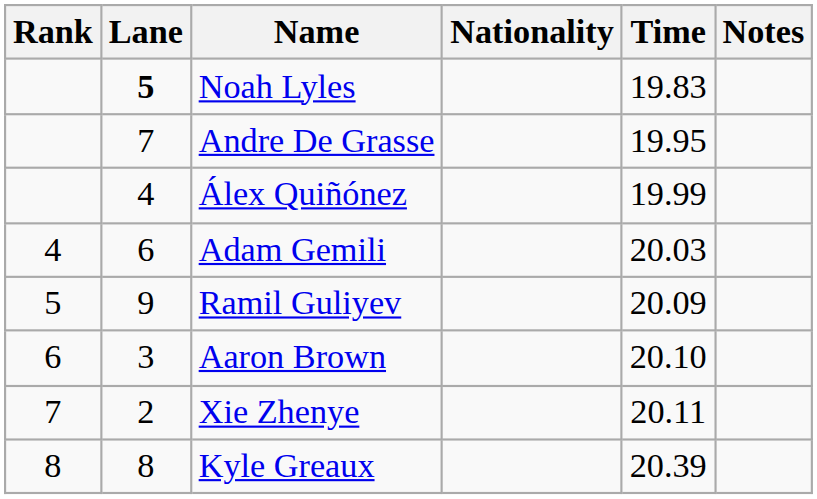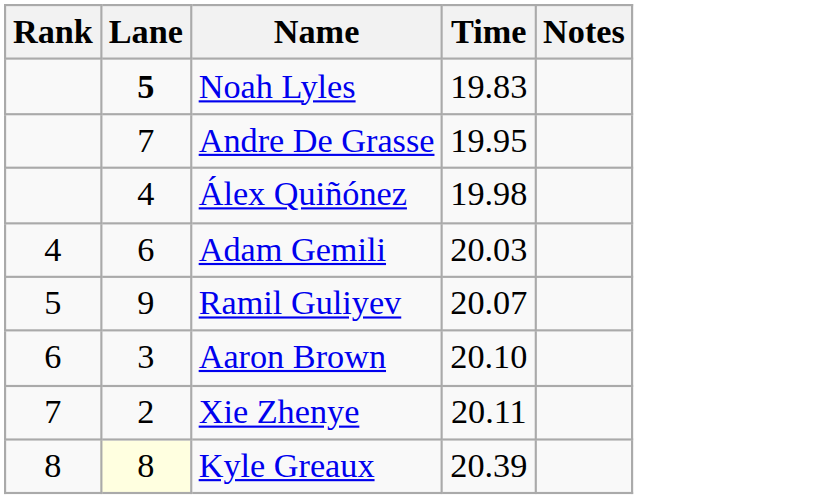- column: Nationality
Álex Quiñónez | Time: 19.99 -> 19.98
Ramil Guliyev | Time: 20.09 -> 20.07
Kyle Greaux | Lane: no background -> lightyellow background
